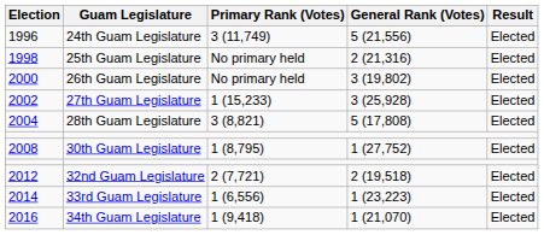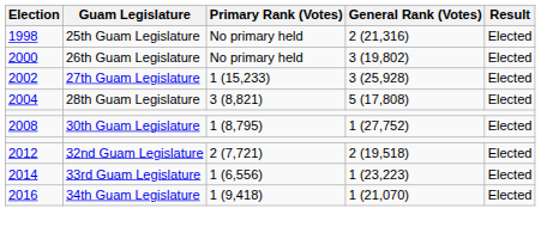- row: 1996 | 24th Guam Legislature | 3 (11,749) | 5 (21,556) | Elected
